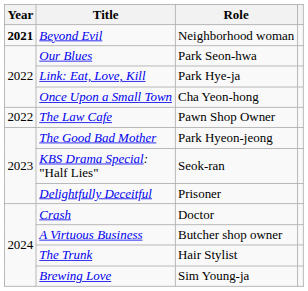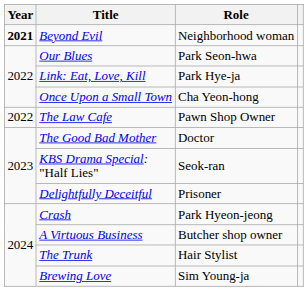The Good Bad Mother | Role: Park Hyeon-jeong -> Doctor
Crash | Role: Doctor -> Park Hyeon-jeong
